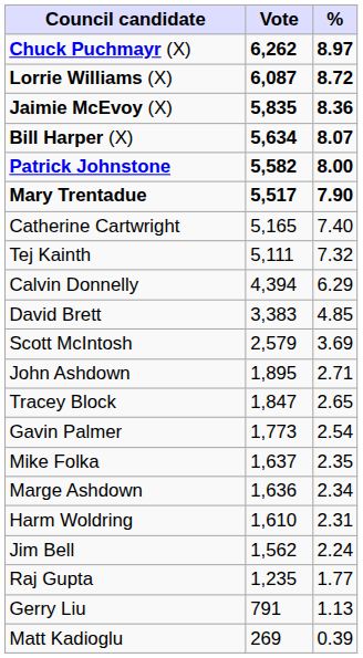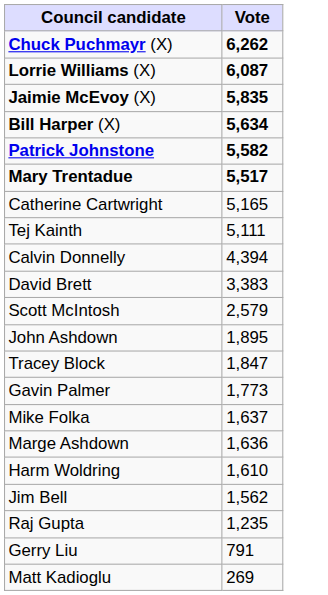- column: % | 8.97 | 8.72 | 8.36 | 8.07 | 8.00 | 7.90 | 7.40 | 7.32 | 6.29 | 4.85 | 3.69 | 2.71 | 2.65 | 2.54 | 2.35 | 2.34 | 2.31 | 2.24 | 1.77 | 1.13 | 0.39
